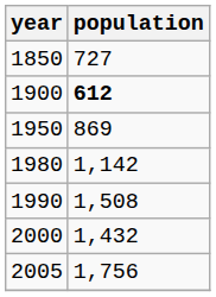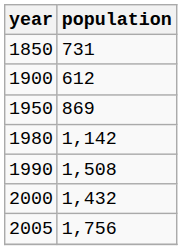1850 | population: 727 -> 731
1900 | population: bold -> normal
